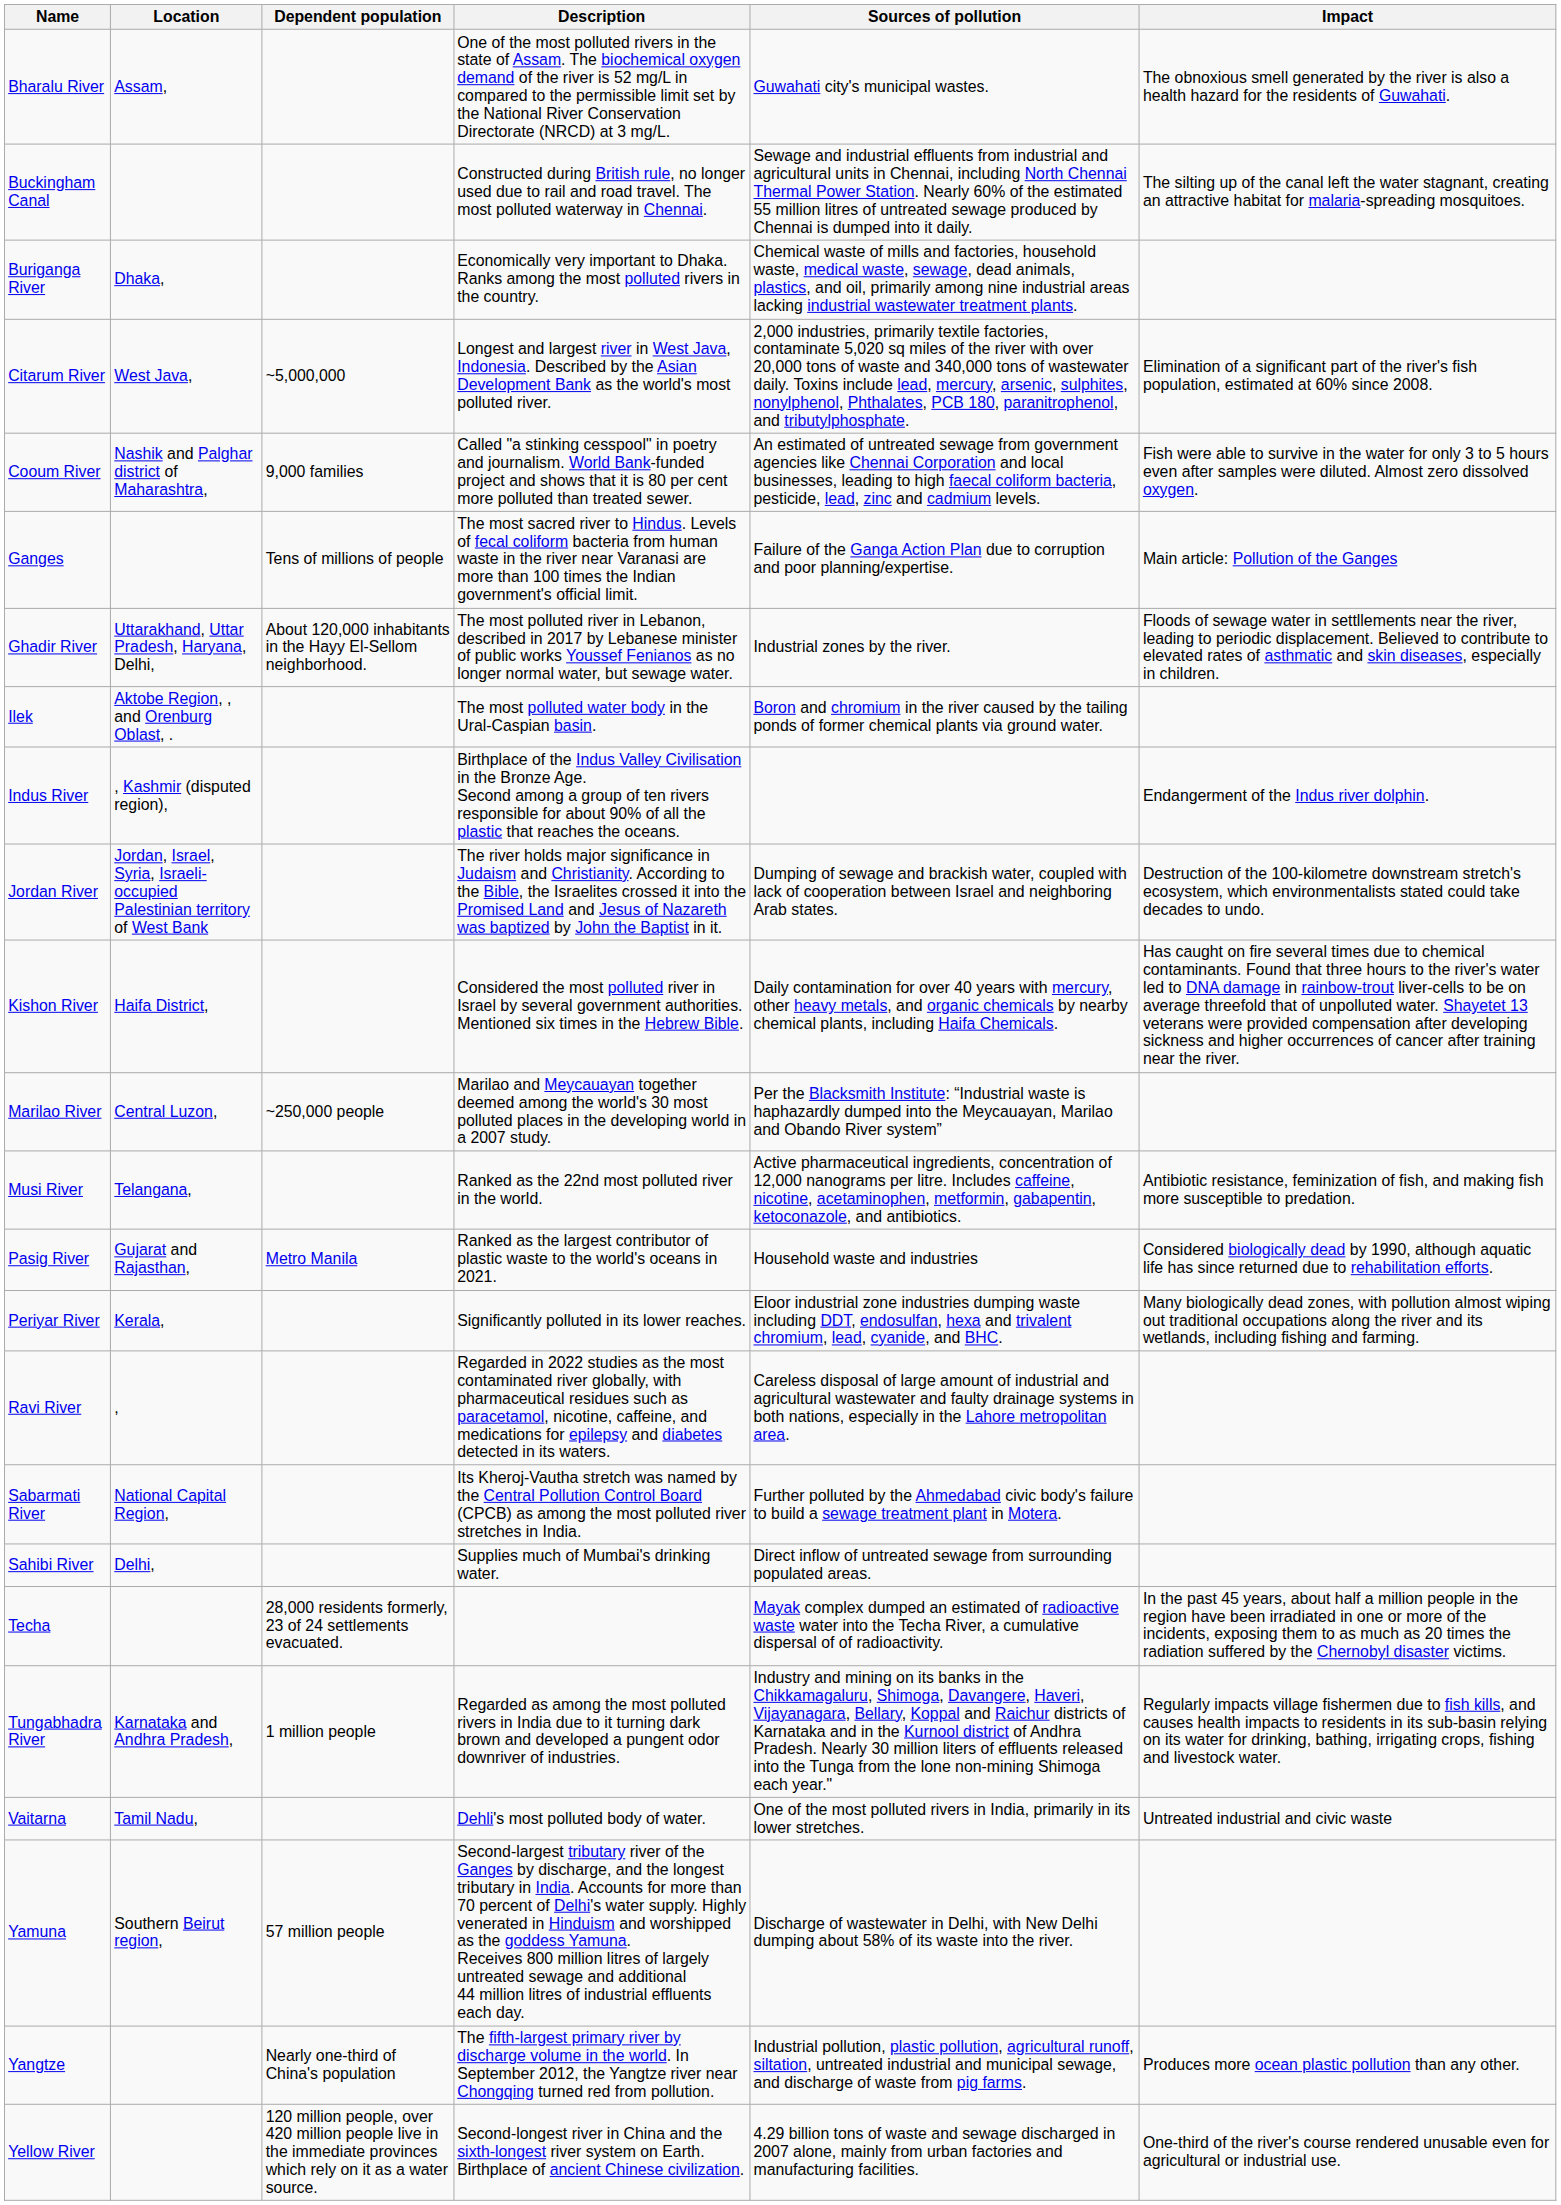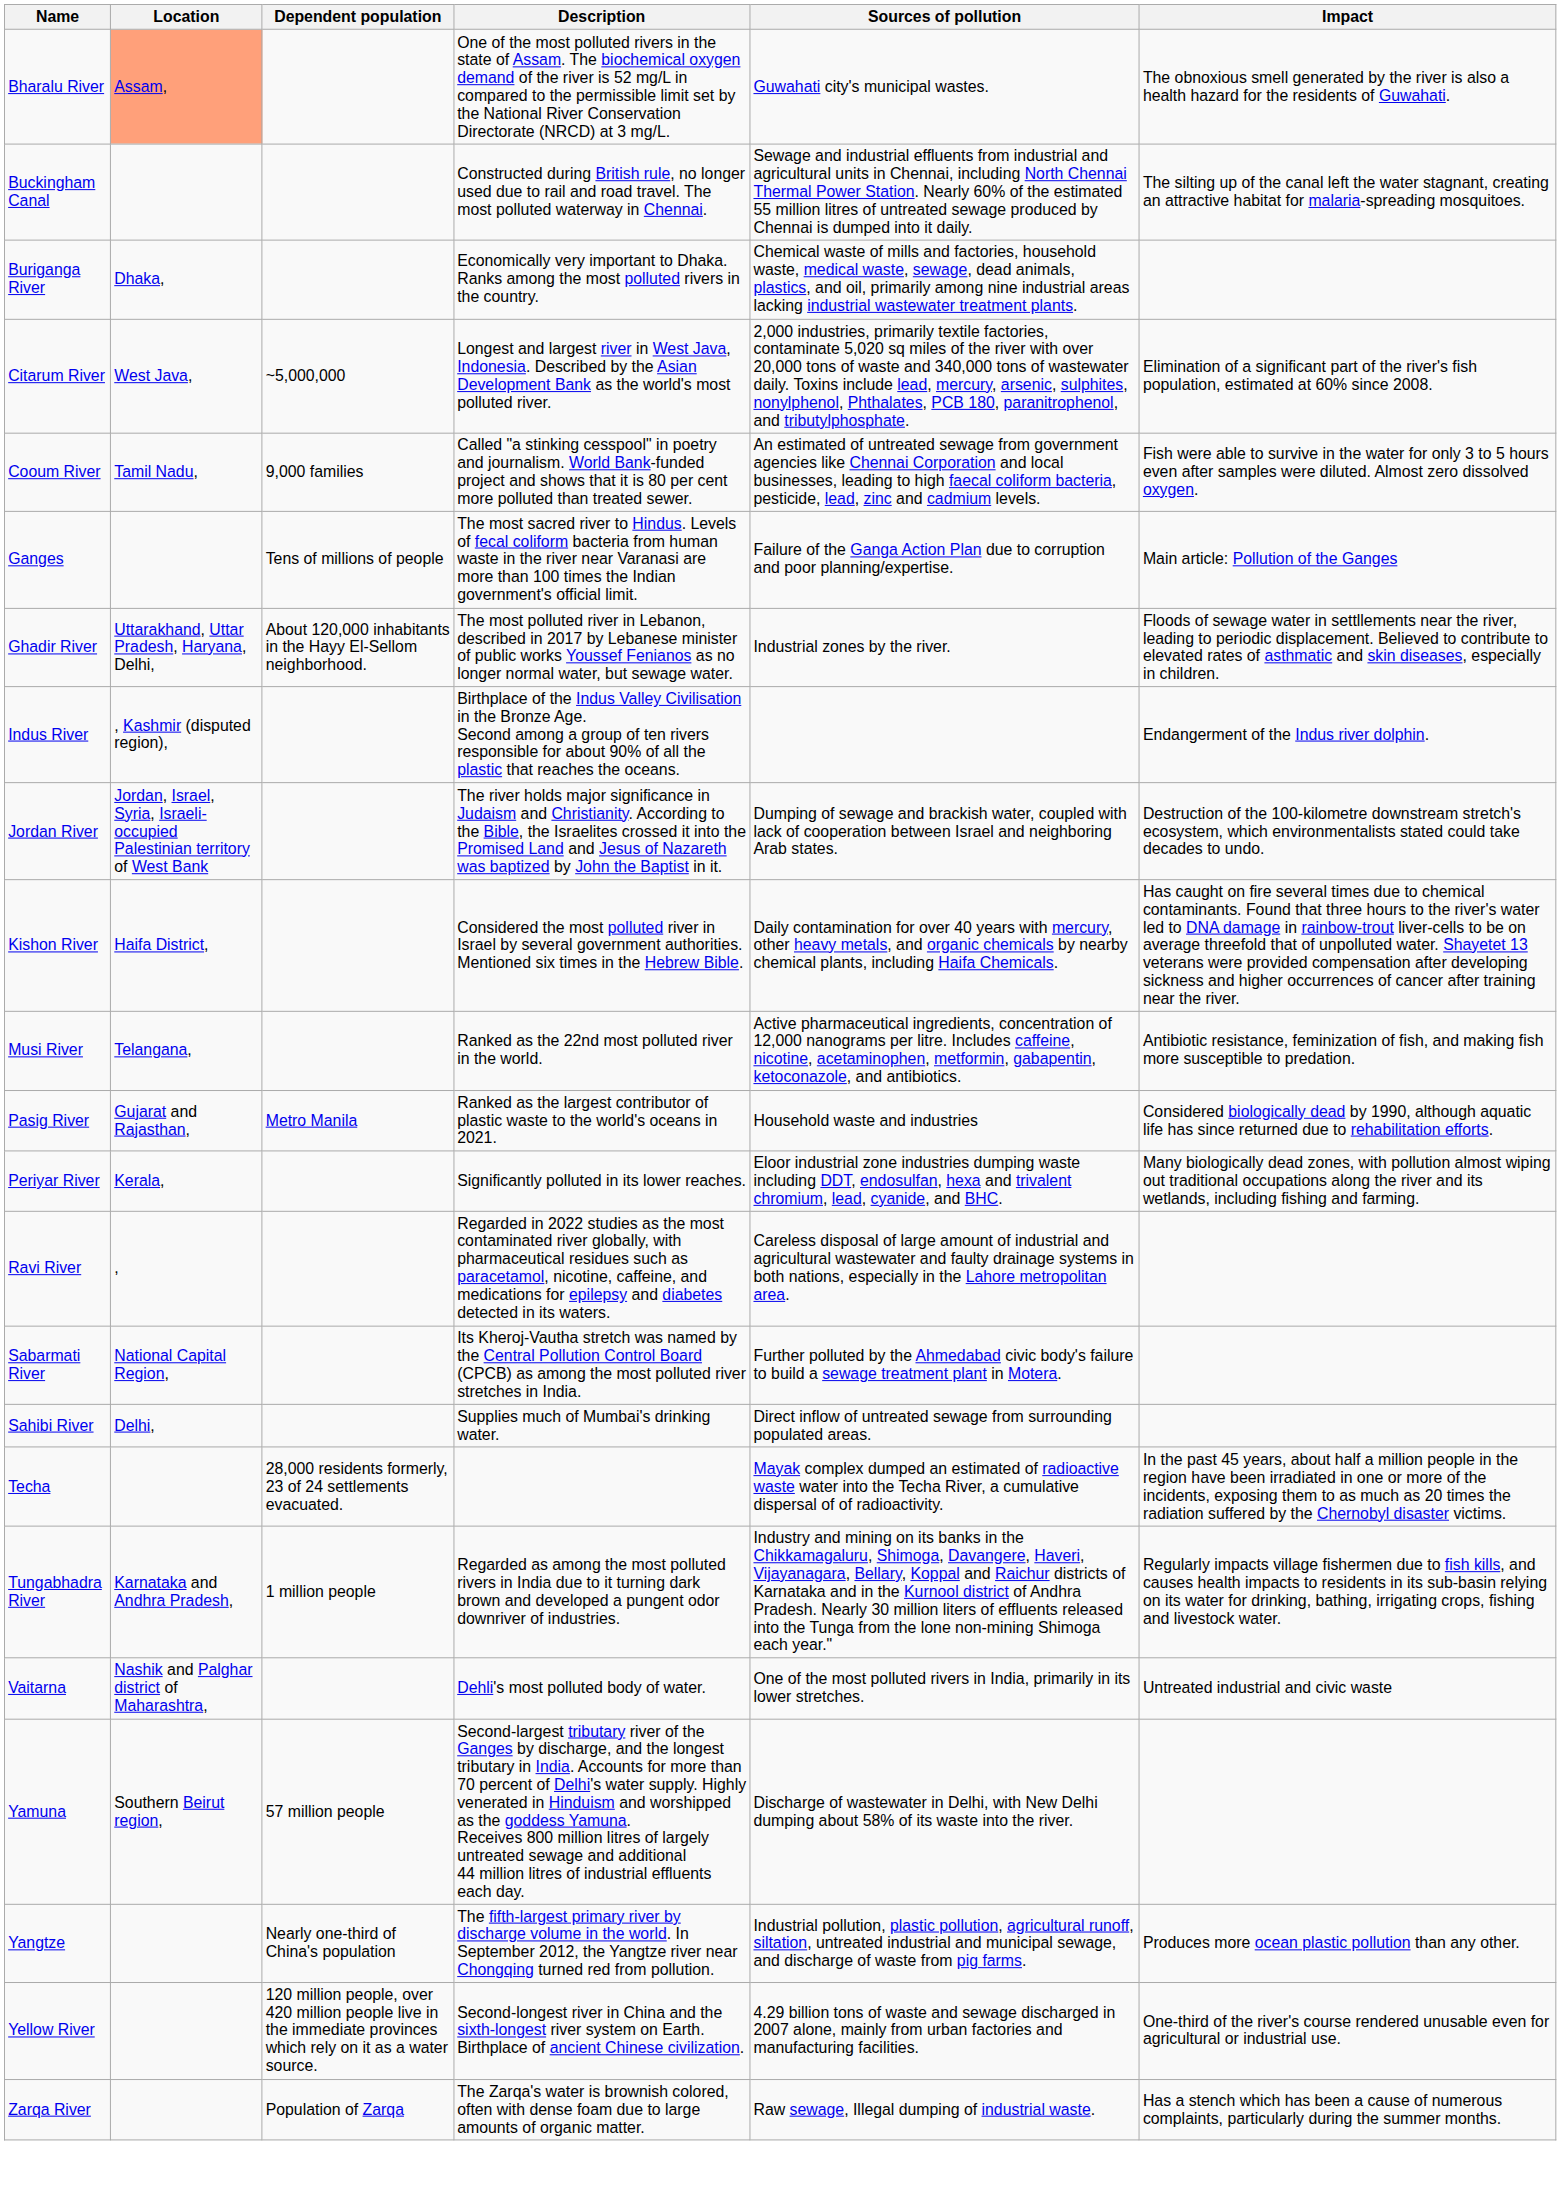Bharalu River | Location: no background -> lightsalmon background
Cooum River | Location: Nashik and Palghar district of Maharashtra, -> Tamil Nadu,
- row: Ilek | Aktobe Region, , and Orenburg Oblast, . | The most polluted water body in the Ural-Caspian basin. | Boron and chromium in the river caused by the tailing ponds of former chemical plants via ground water.
- row: Marilao River | Central Luzon, | ~250,000 people | Marilao and Meycauayan together deemed among the world's 30 most polluted places in the developing world in a 2007 study. | Per the Blacksmith Institute: “Industrial waste is haphazardly dumped into the Meycauayan, Marilao and Obando River system”
Vaitarna | Location: Tamil Nadu, -> Nashik and Palghar district of Maharashtra,
+ row: Zarqa River | Population of Zarqa | The Zarqa's water is brownish colored, often with dense foam due to large amounts of organic matter. | Raw sewage, Illegal dumping of industrial waste. | Has a stench which has been a cause of numerous complaints, particularly during the summer months.
